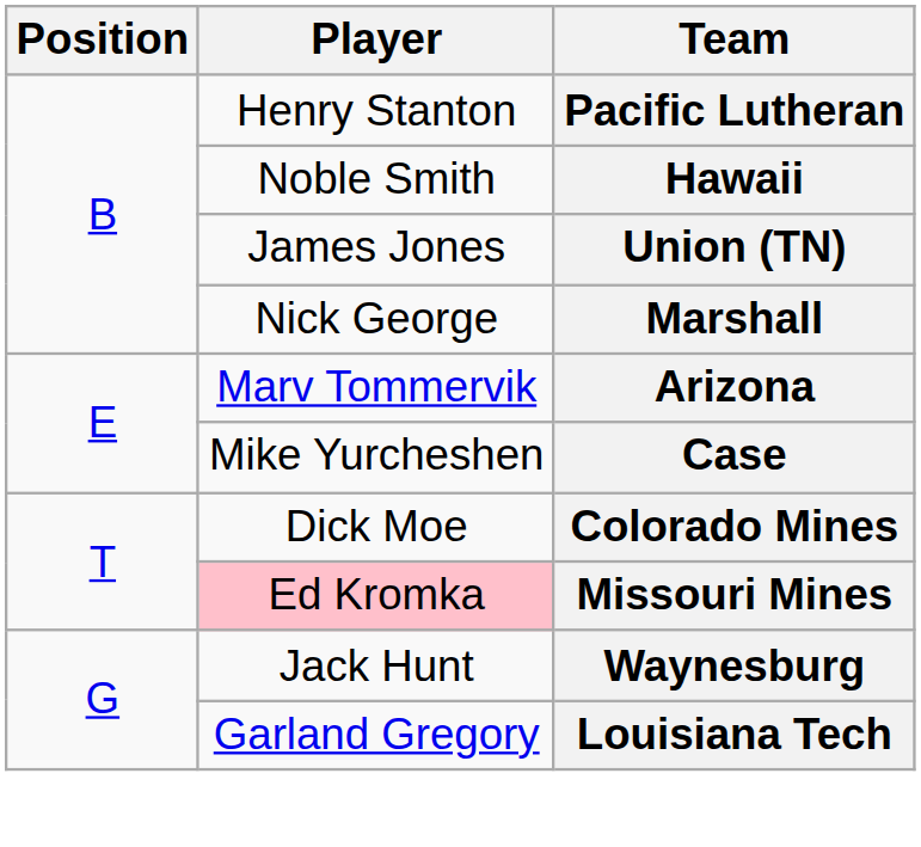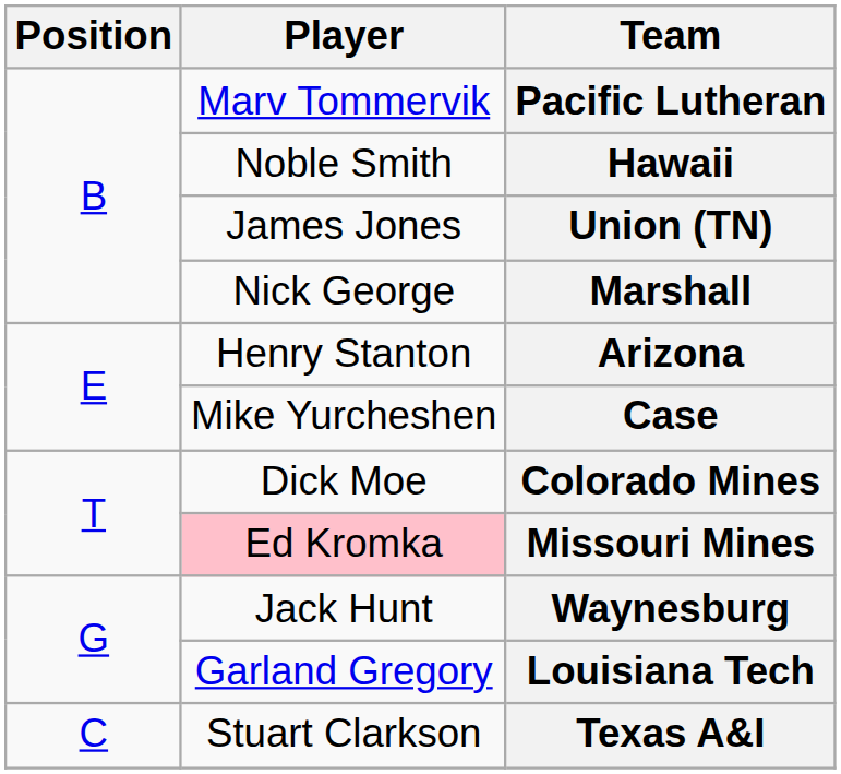Pacific Lutheran | Player: Henry Stanton -> Marv Tommervik
Arizona | Player: Marv Tommervik -> Henry Stanton
+ row: C | Stuart Clarkson | Texas A&I
